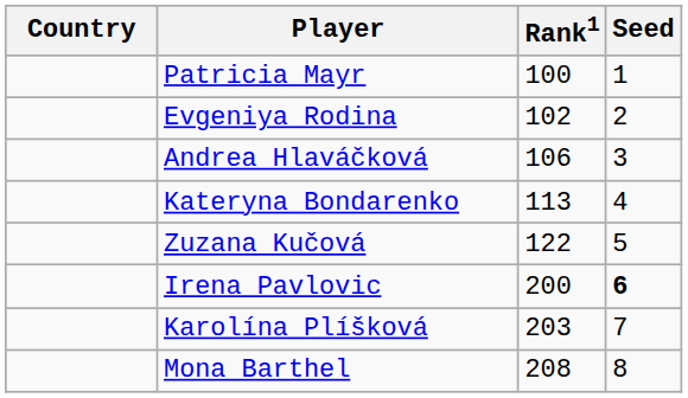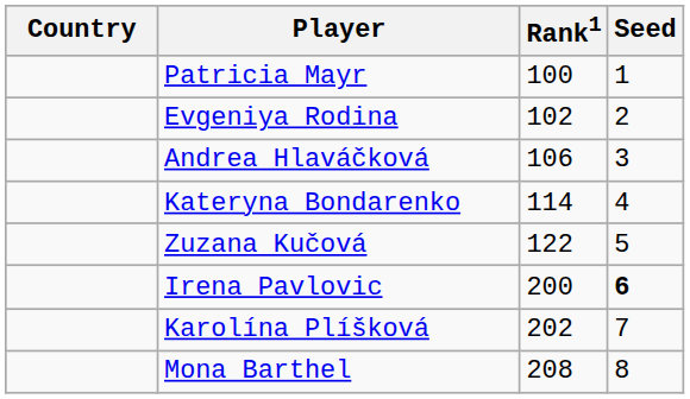Kateryna Bondarenko | Rank1: 113 -> 114
Karolína Plíšková | Rank1: 203 -> 202
